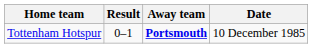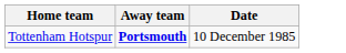- column: Result | 0–1
